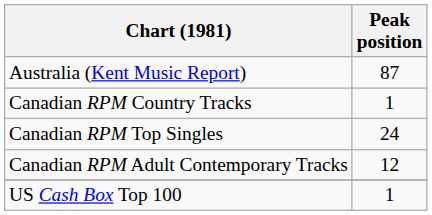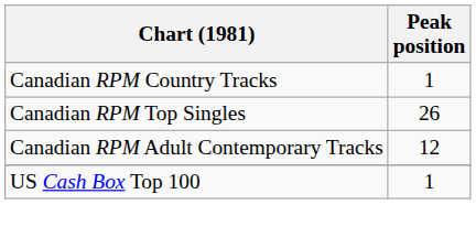- row: Australia (Kent Music Report) | 87
Canadian RPM Top Singles | Peak position: 24 -> 26
